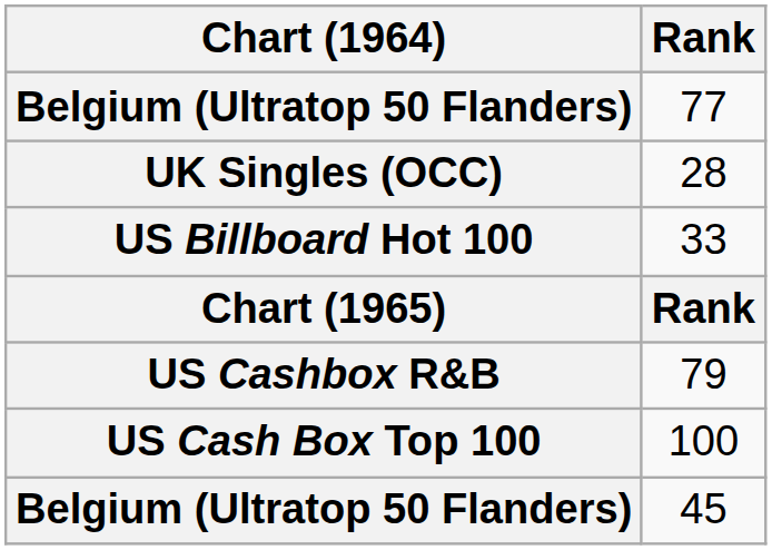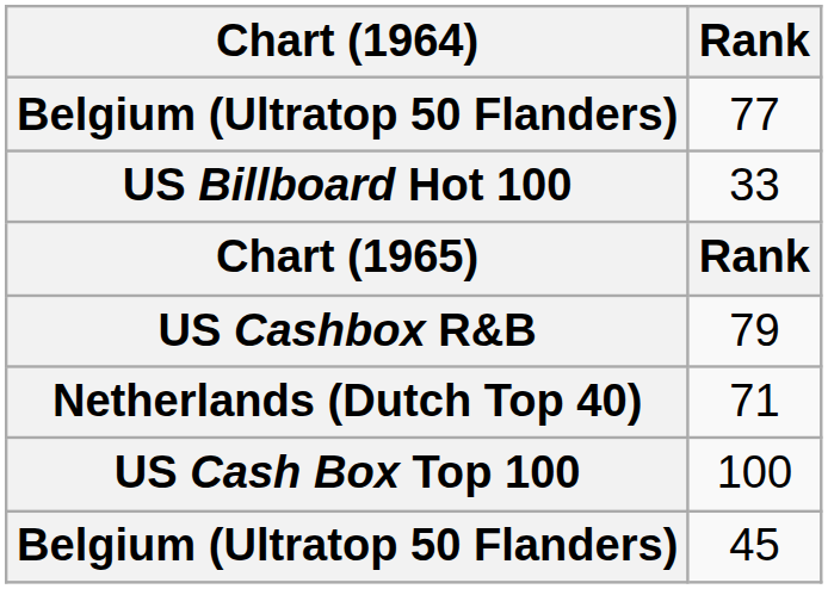- row: UK Singles (OCC) | 28
+ row: Netherlands (Dutch Top 40) | 71
